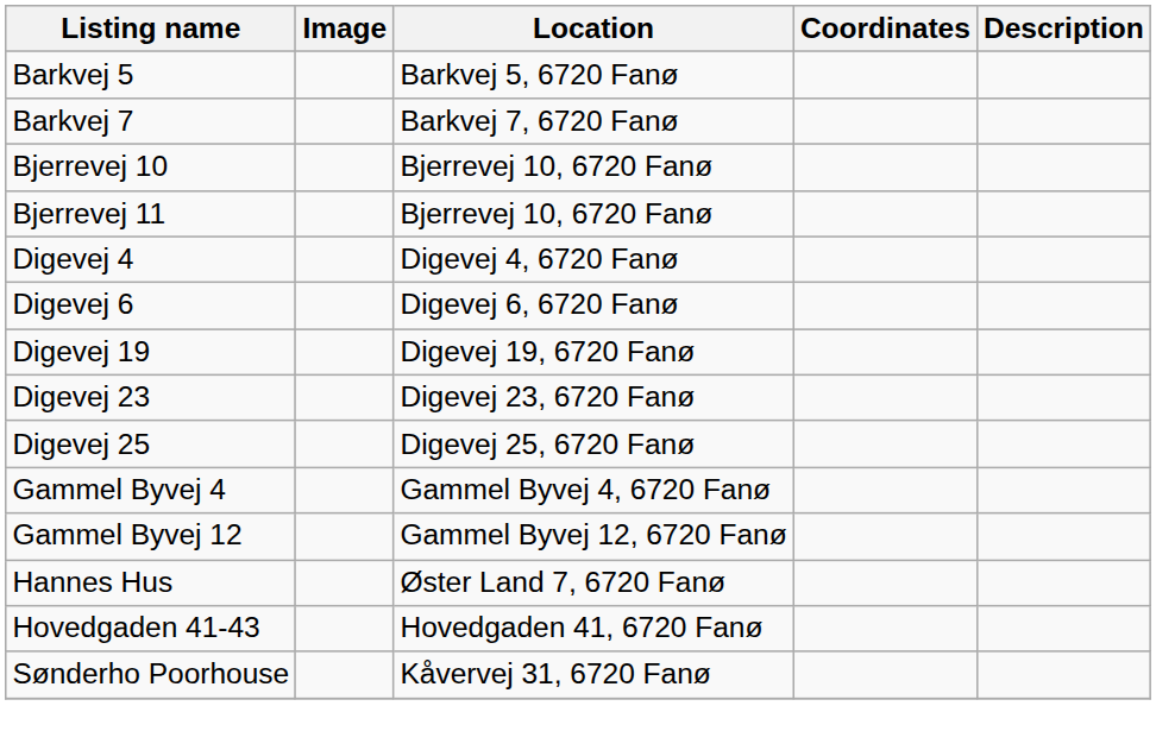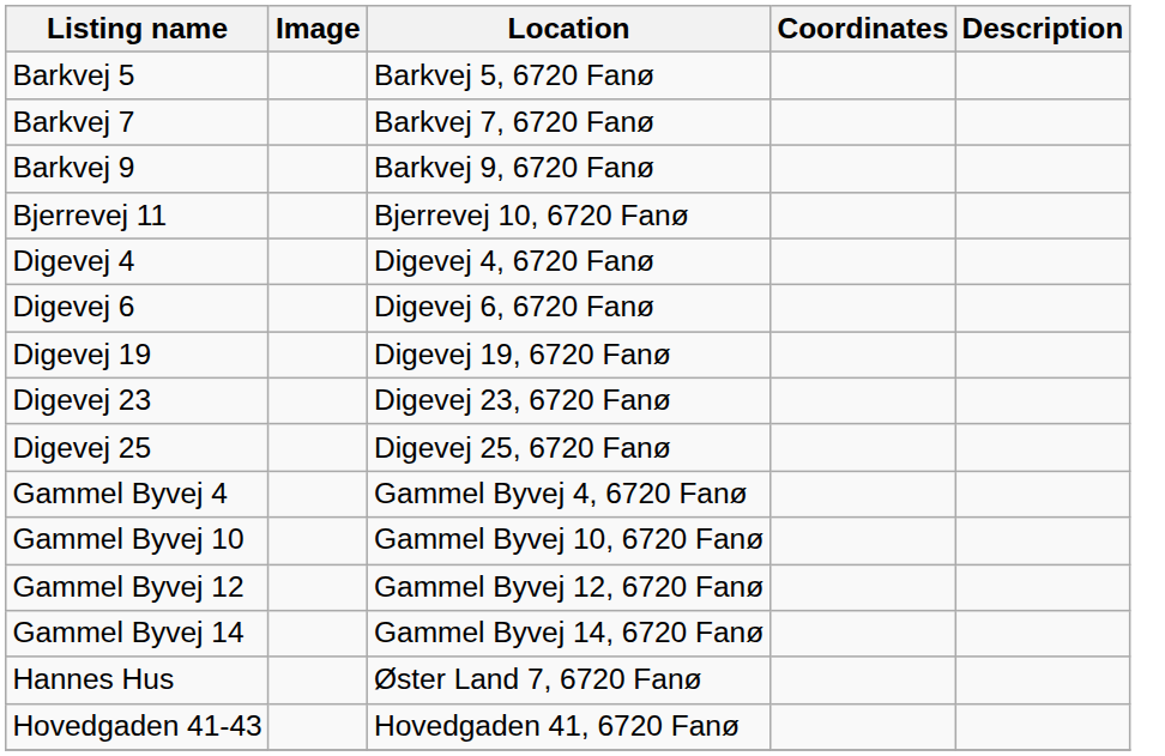+ row: Barkvej 9 | Barkvej 9, 6720 Fanø
- row: Bjerrevej 10 | Bjerrevej 10, 6720 Fanø
+ row: Gammel Byvej 10 | Gammel Byvej 10, 6720 Fanø
+ row: Gammel Byvej 14 | Gammel Byvej 14, 6720 Fanø
- row: Sønderho Poorhouse | Kåvervej 31, 6720 Fanø
